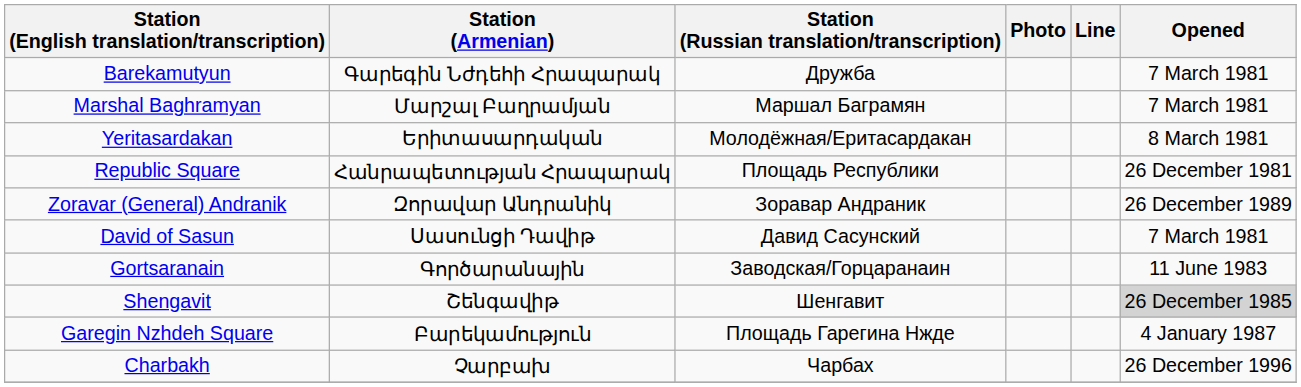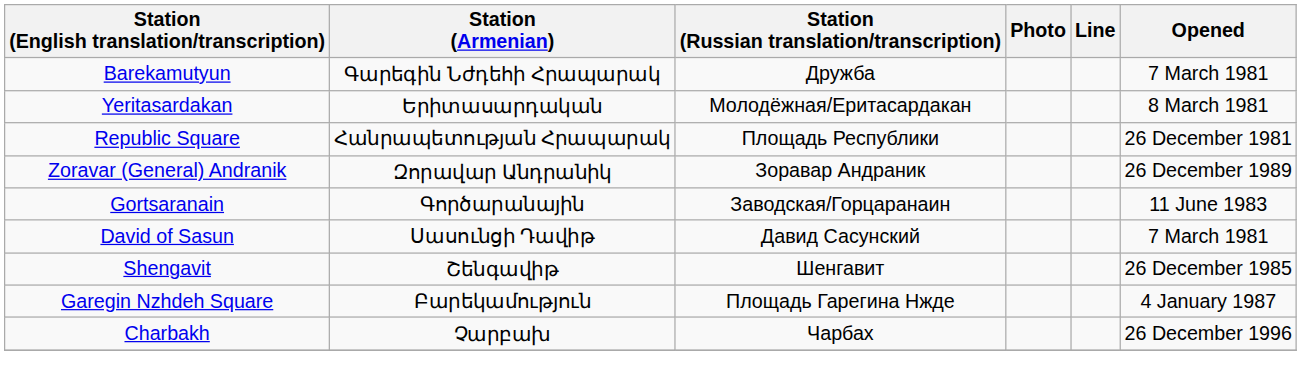- row: Marshal Baghramyan | Մարշալ Բաղրամյան | Маршал Баграмян | 7 March 1981
rows swapped: David of Sasun <-> Gortsaranain
Shengavit | Opened: lightgrey background -> no background
